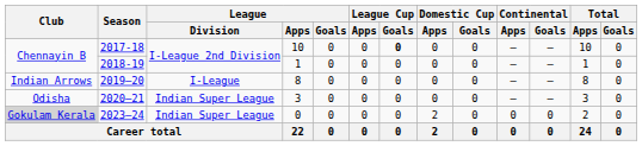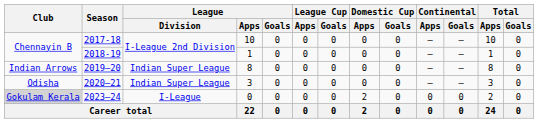2017-18 | League Cup / Goals: bold -> normal
2019–20 | League / Division: I-League -> Indian Super League
2023–24 | League / Division: Indian Super League -> I-League
